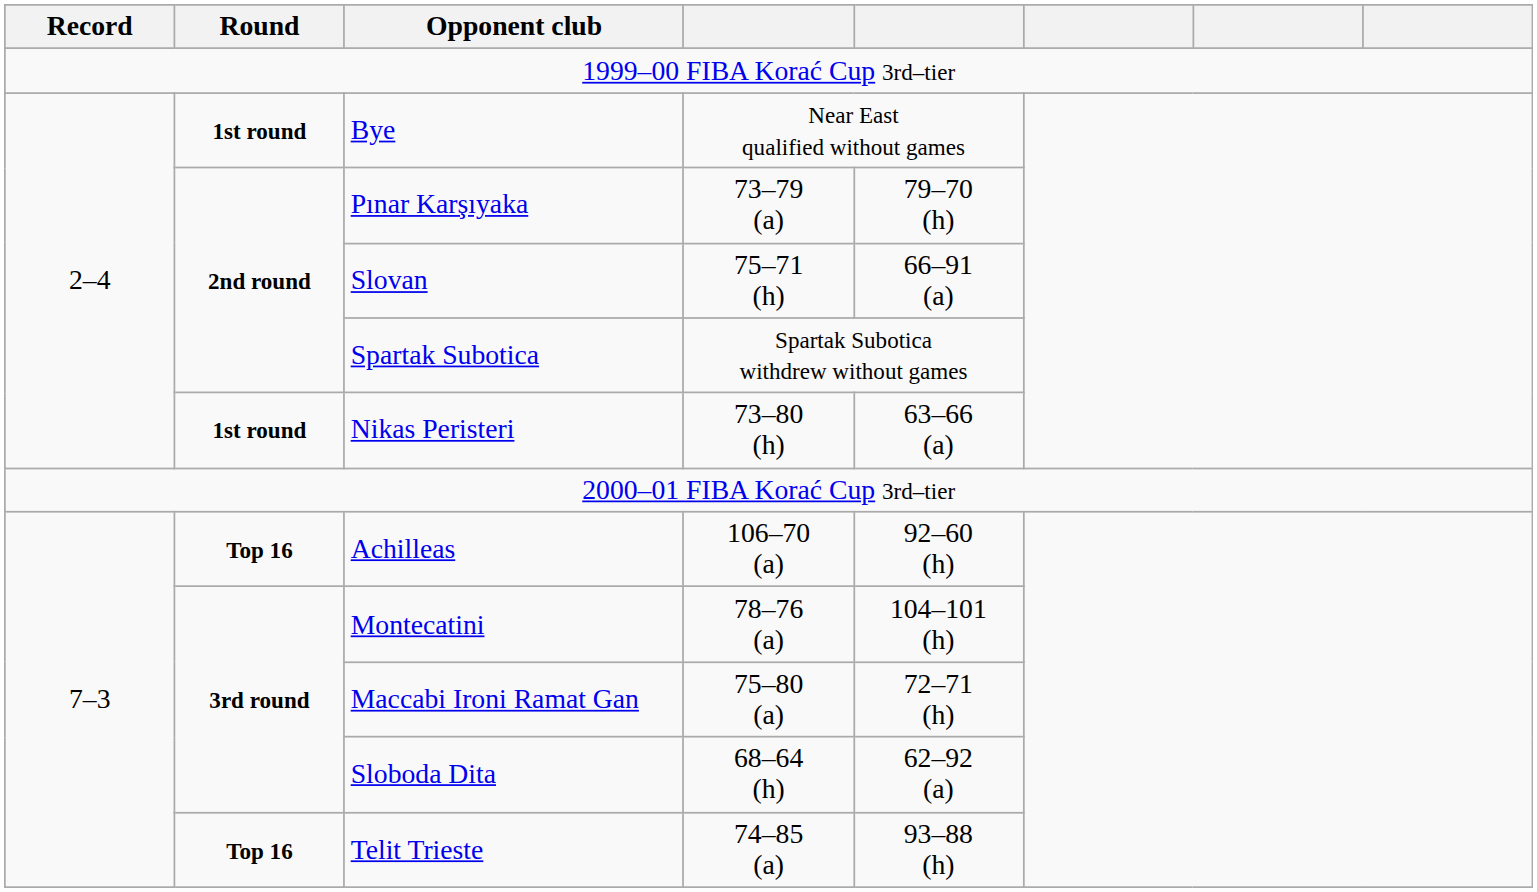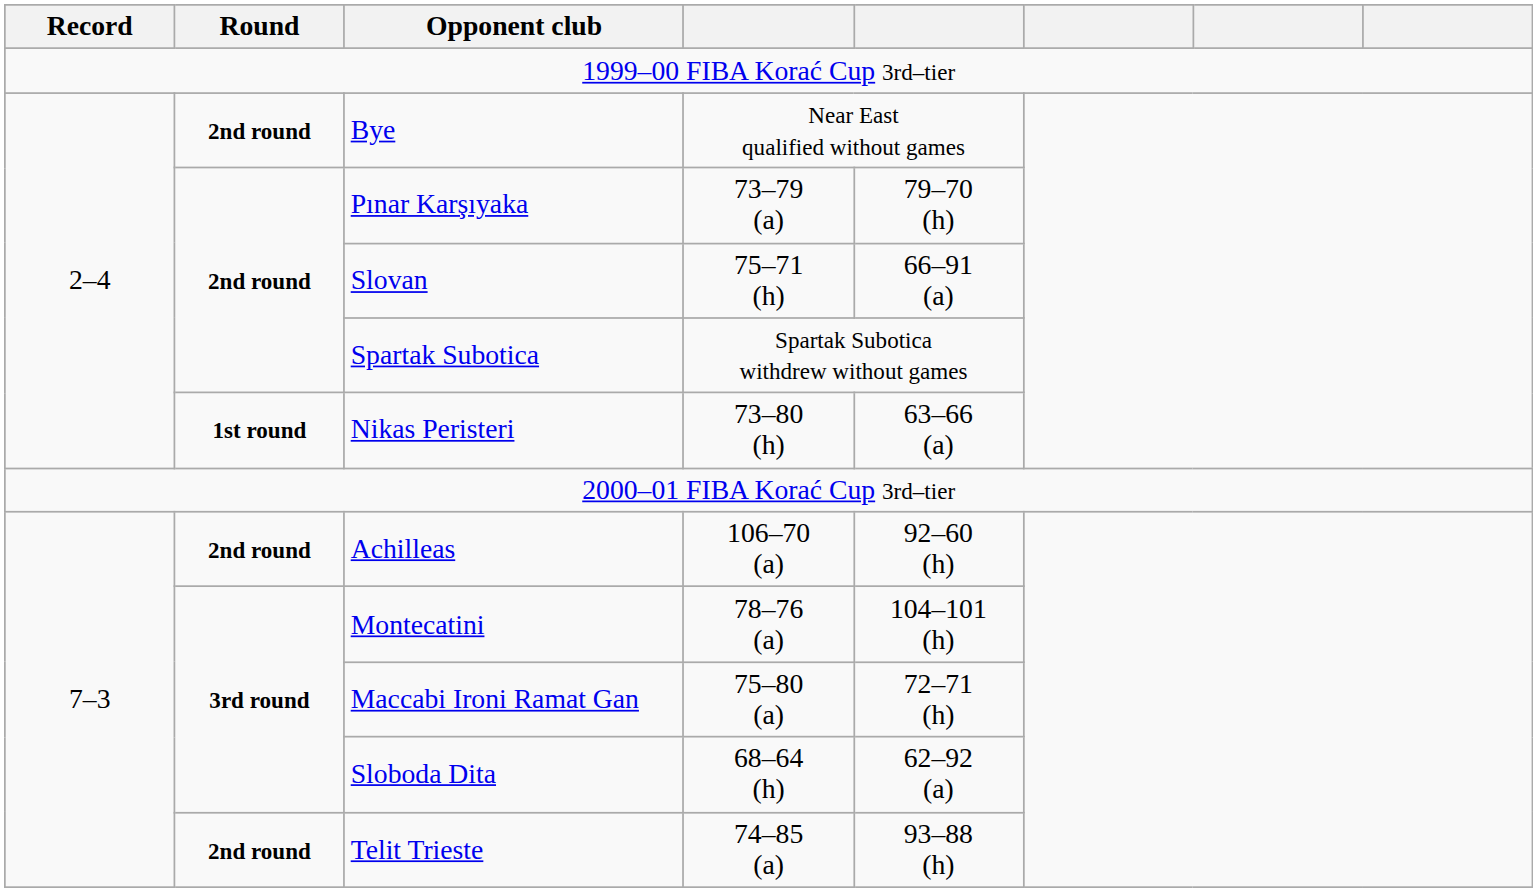Bye | Round: 1st round -> 2nd round
Achilleas | Round: Top 16 -> 2nd round
Telit Trieste | Round: Top 16 -> 2nd round
